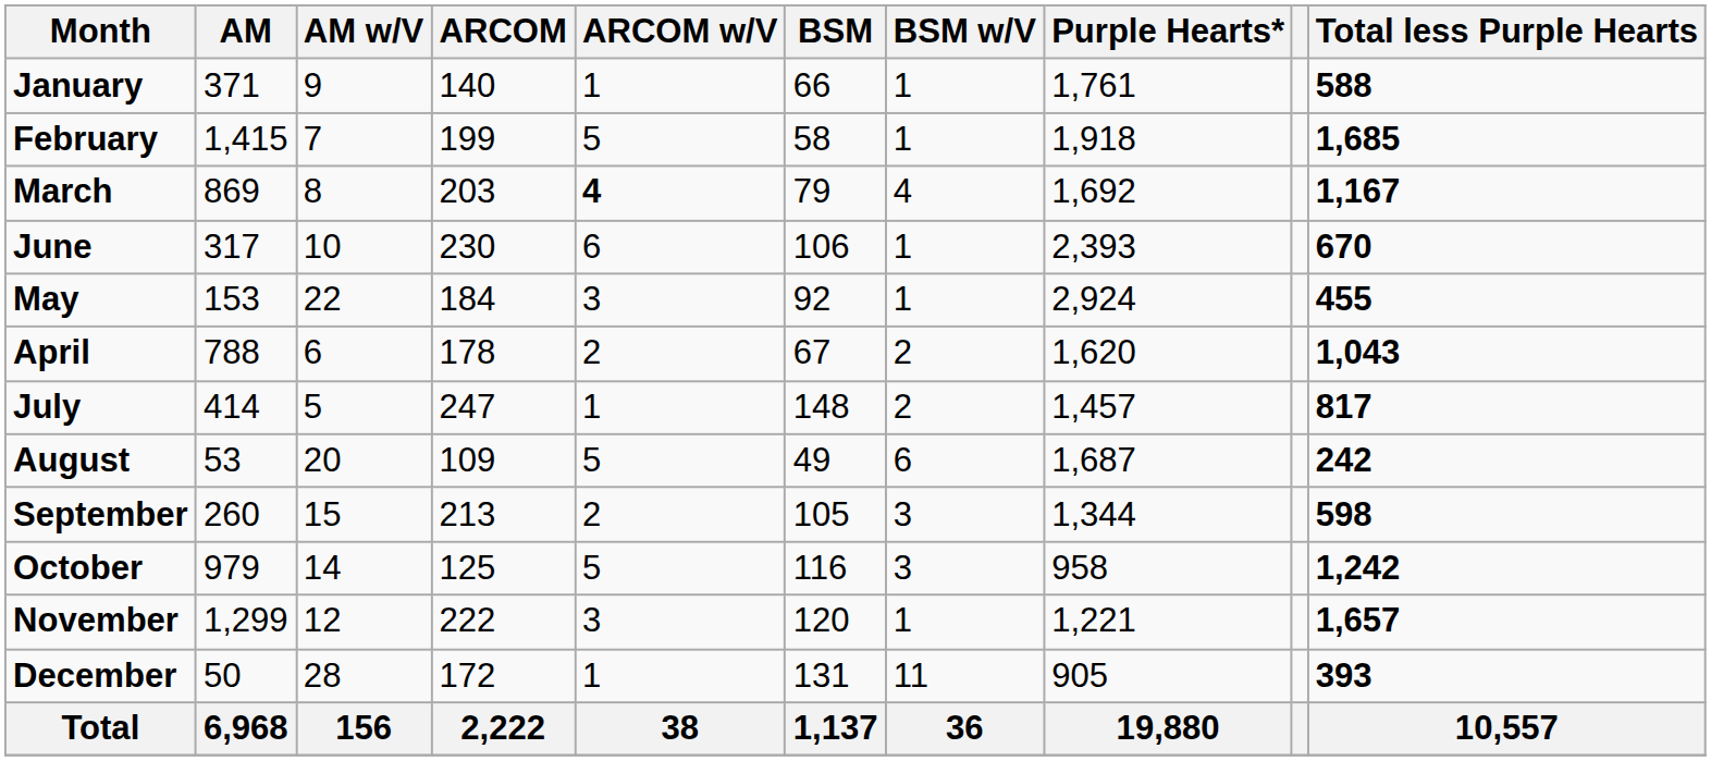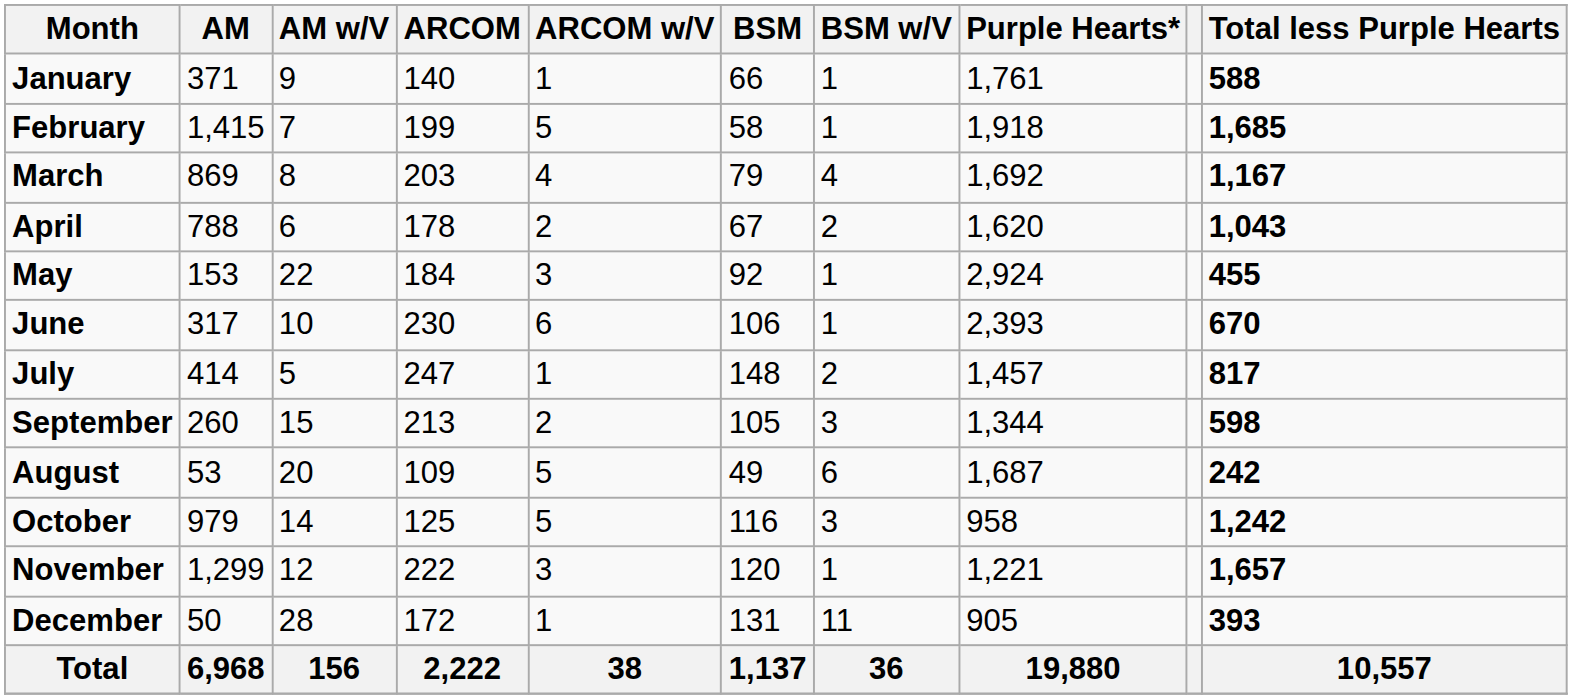March | ARCOM w/V: bold -> normal
rows swapped: April <-> June
rows swapped: August <-> September
